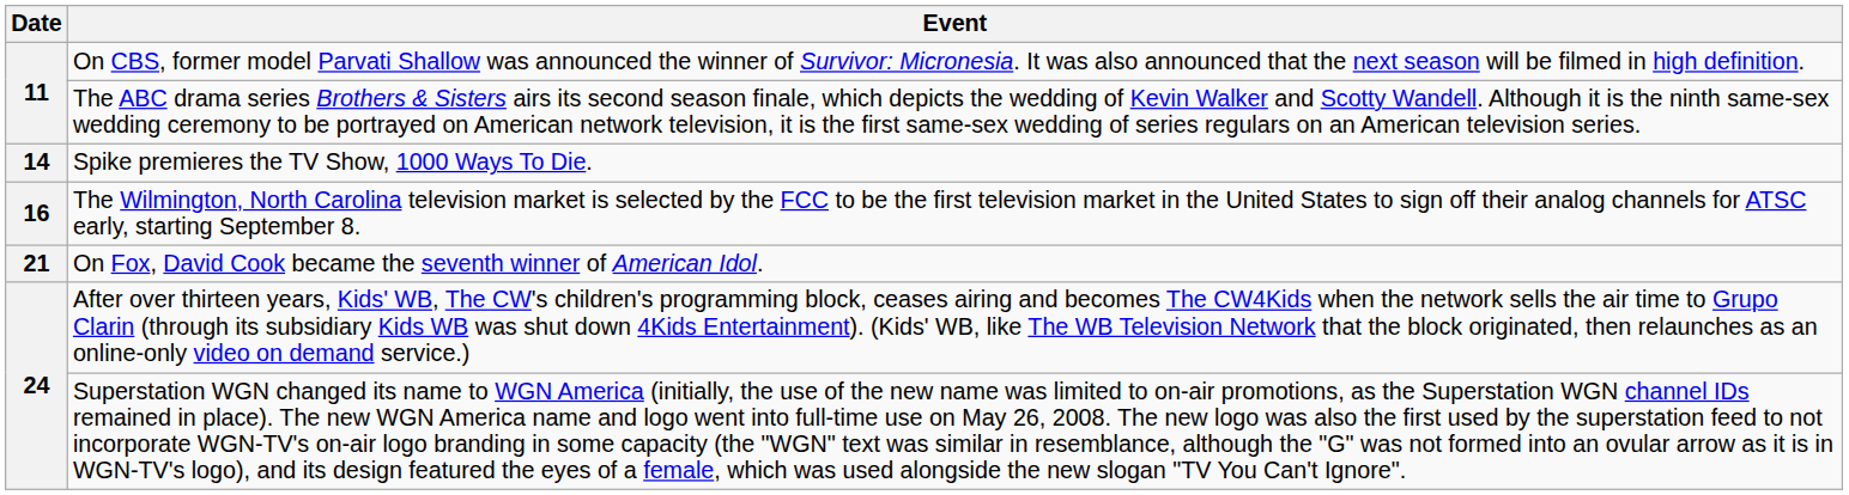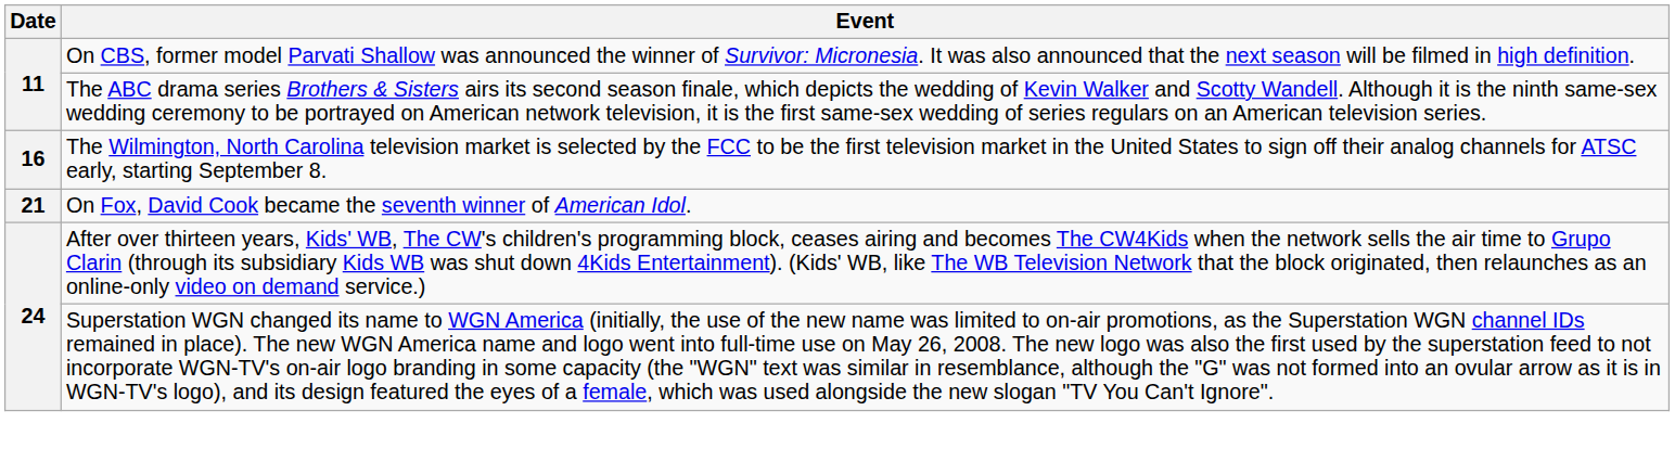- row: 14 | Spike premieres the TV Show, 1000 Ways To Die.
